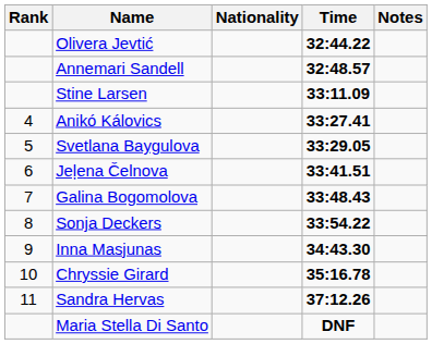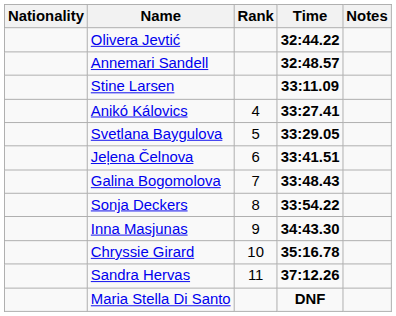columns swapped: Rank <-> Nationality
